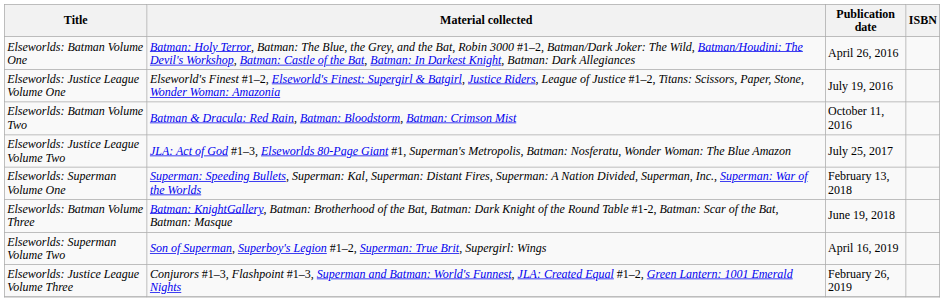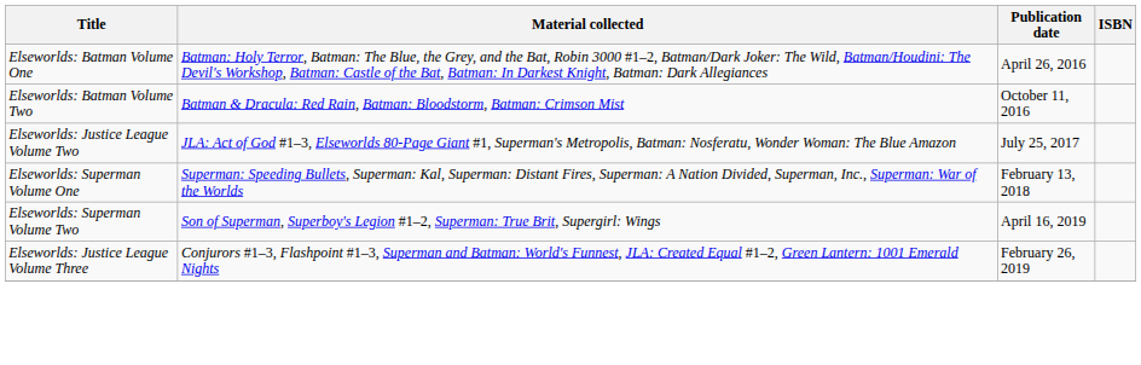- row: Elseworlds: Justice League Volume One | Elseworld's Finest #1–2, Elseworld's Finest: Supergirl & Batgirl, Justice Riders, League of Justice #1–2, Titans: Scissors, Paper, Stone, Wonder Woman: Amazonia | July 19, 2016
- row: Elseworlds: Batman Volume Three | Batman: KnightGallery, Batman: Brotherhood of the Bat, Batman: Dark Knight of the Round Table #1-2, Batman: Scar of the Bat, Batman: Masque | June 19, 2018
